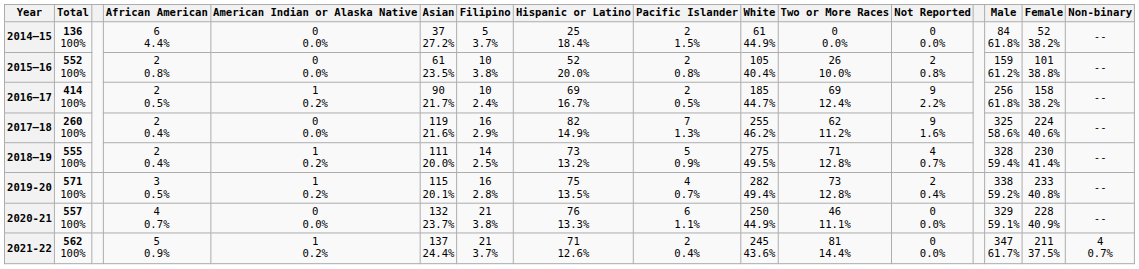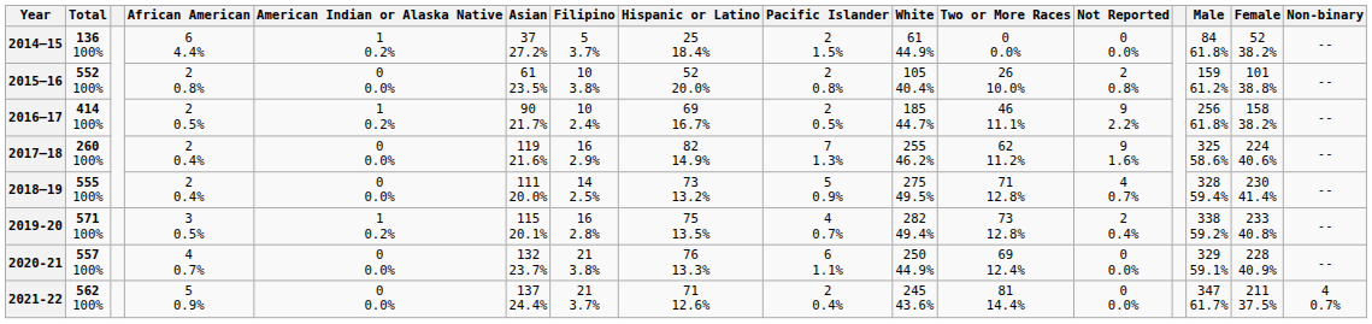2014–15 | American Indian or Alaska Native: 0 0.0% -> 1 0.2%
2016–17 | Two or More Races: 69 12.4% -> 46 11.1%
2018–19 | American Indian or Alaska Native: 1 0.2% -> 0 0.0%
2020-21 | Two or More Races: 46 11.1% -> 69 12.4%
2021-22 | American Indian or Alaska Native: 1 0.2% -> 0 0.0%
